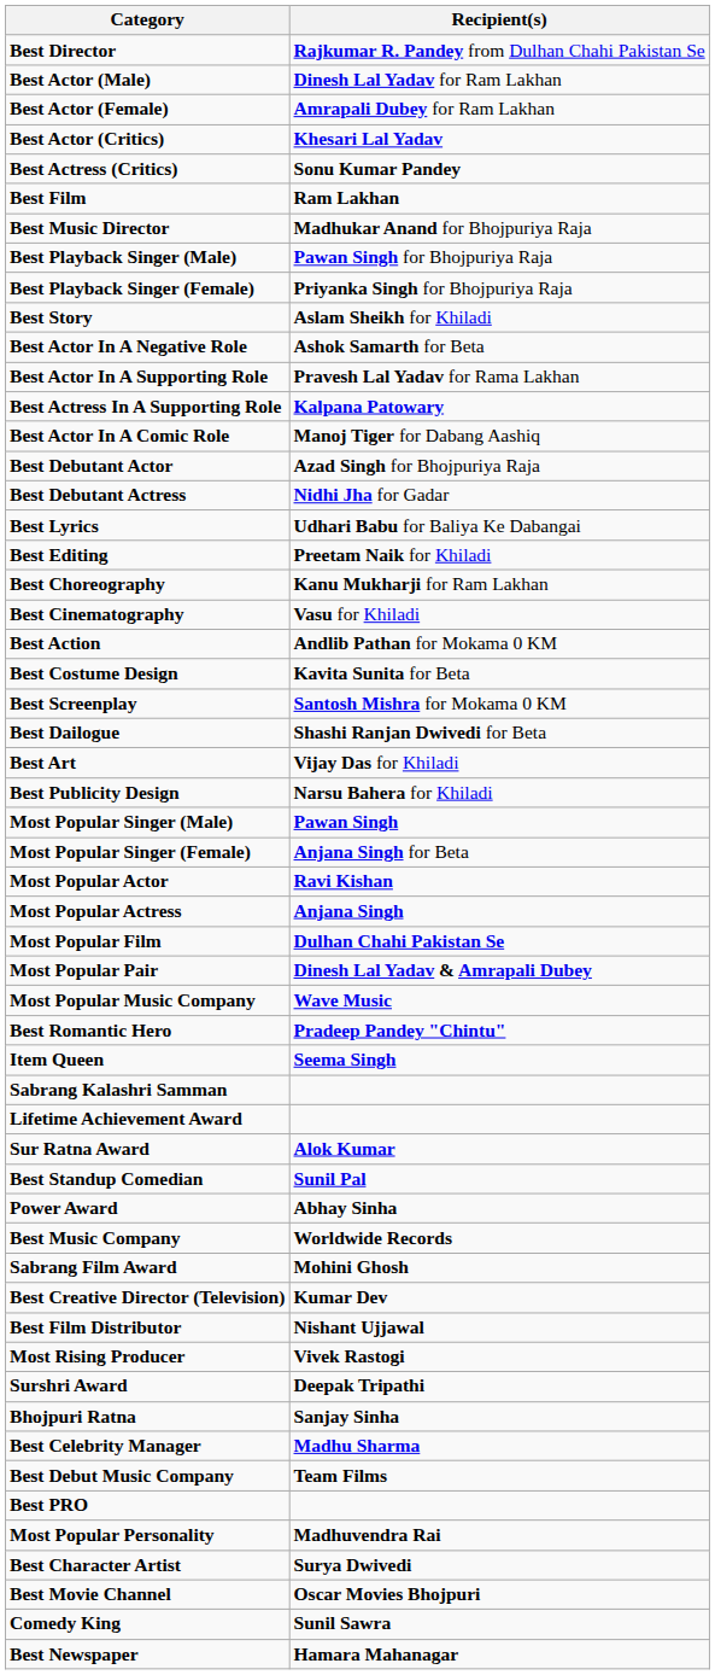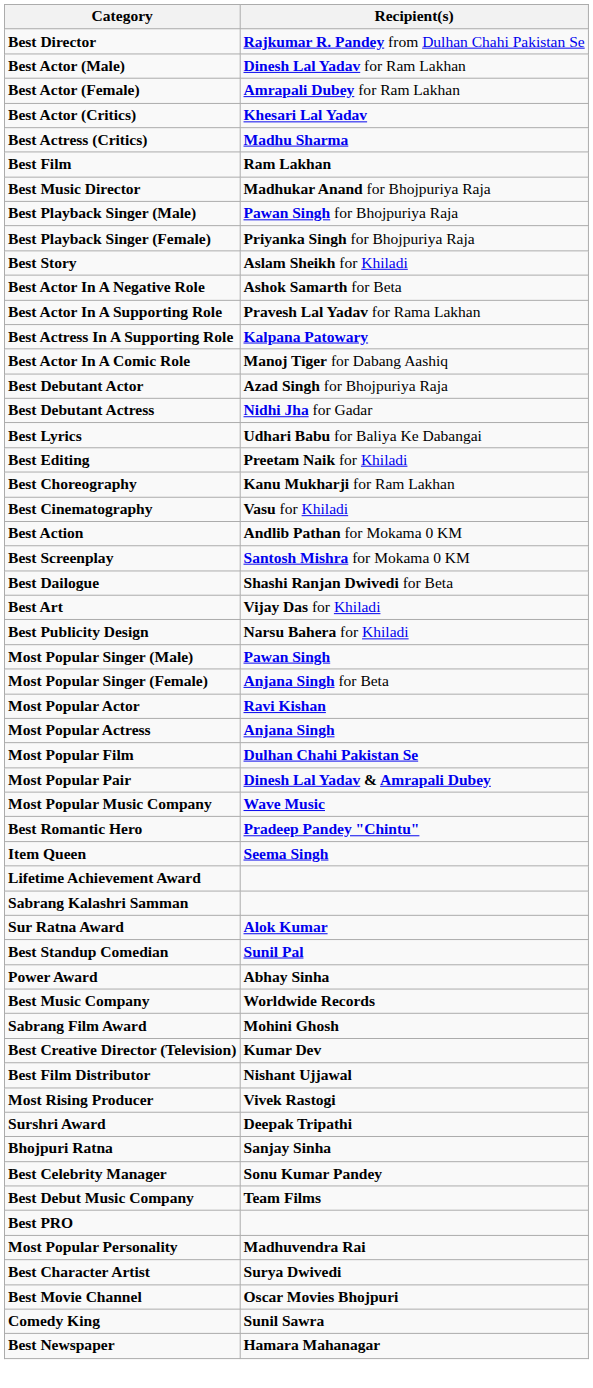Best Actress (Critics) | Recipient(s): Sonu Kumar Pandey -> Madhu Sharma
- row: Best Costume Design | Kavita Sunita for Beta
rows swapped: Lifetime Achievement Award <-> Sabrang Kalashri Samman
Best Celebrity Manager | Recipient(s): Madhu Sharma -> Sonu Kumar Pandey
